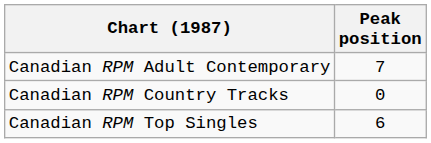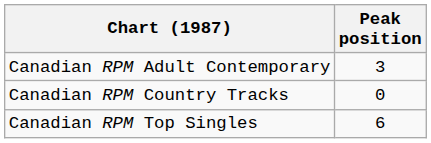Canadian RPM Adult Contemporary | Peak position: 7 -> 3
